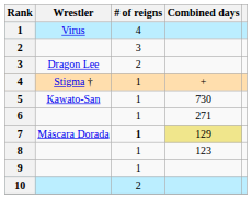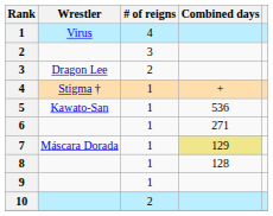5 | Combined days: 730 -> 536
7 | # of reigns: bold -> normal
8 | Combined days: 123 -> 128
